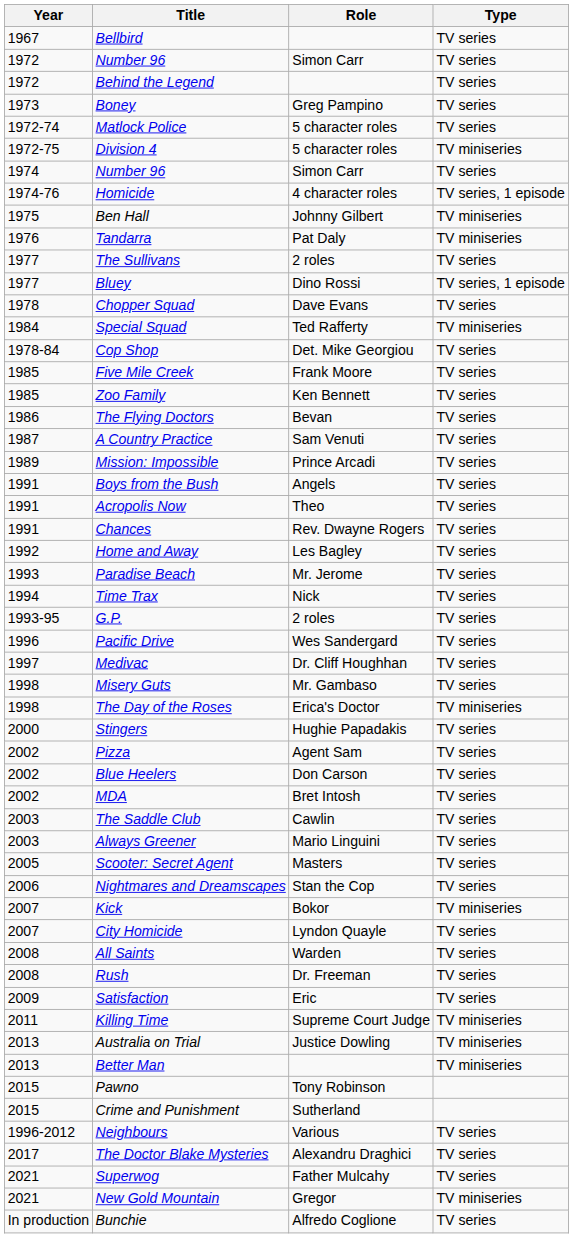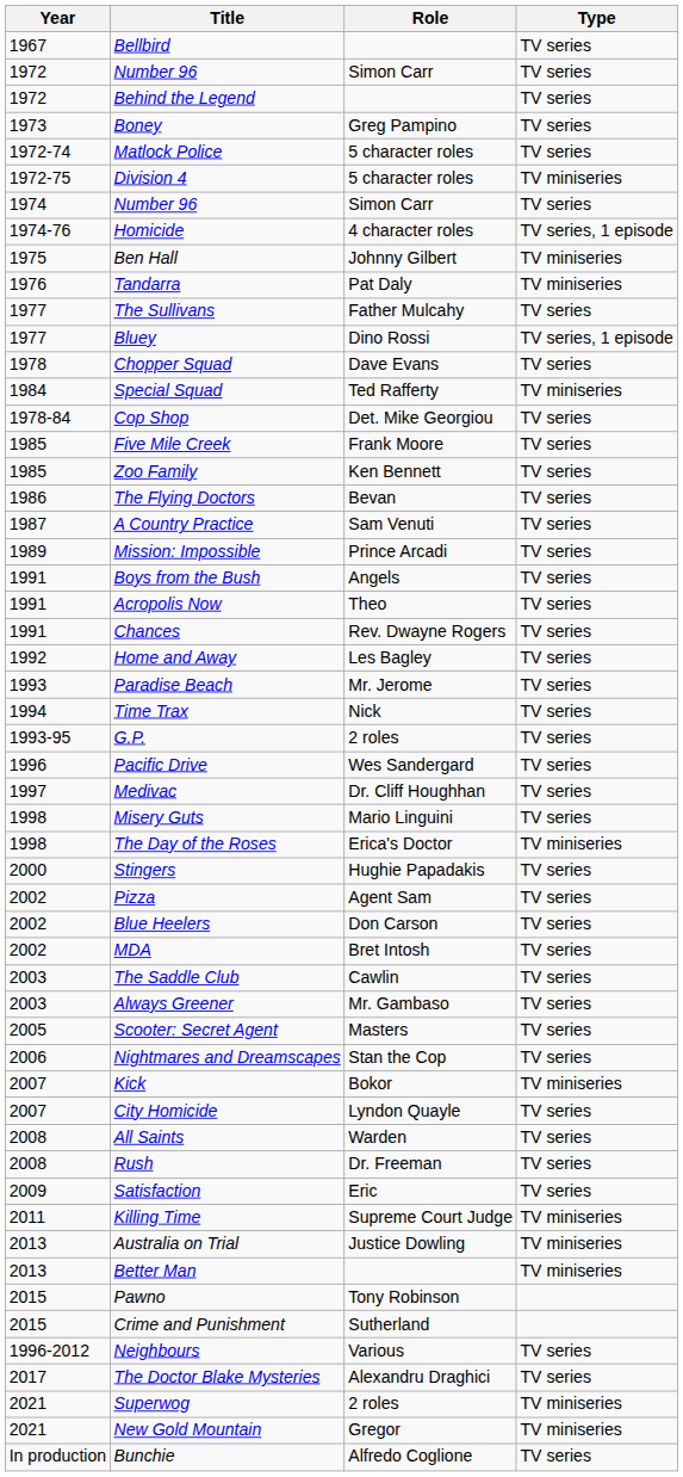The Sullivans | Role: 2 roles -> Father Mulcahy
Misery Guts | Role: Mr. Gambaso -> Mario Linguini
Always Greener | Role: Mario Linguini -> Mr. Gambaso
Superwog | Role: Father Mulcahy -> 2 roles
Superwog | Type: TV series -> TV miniseries
